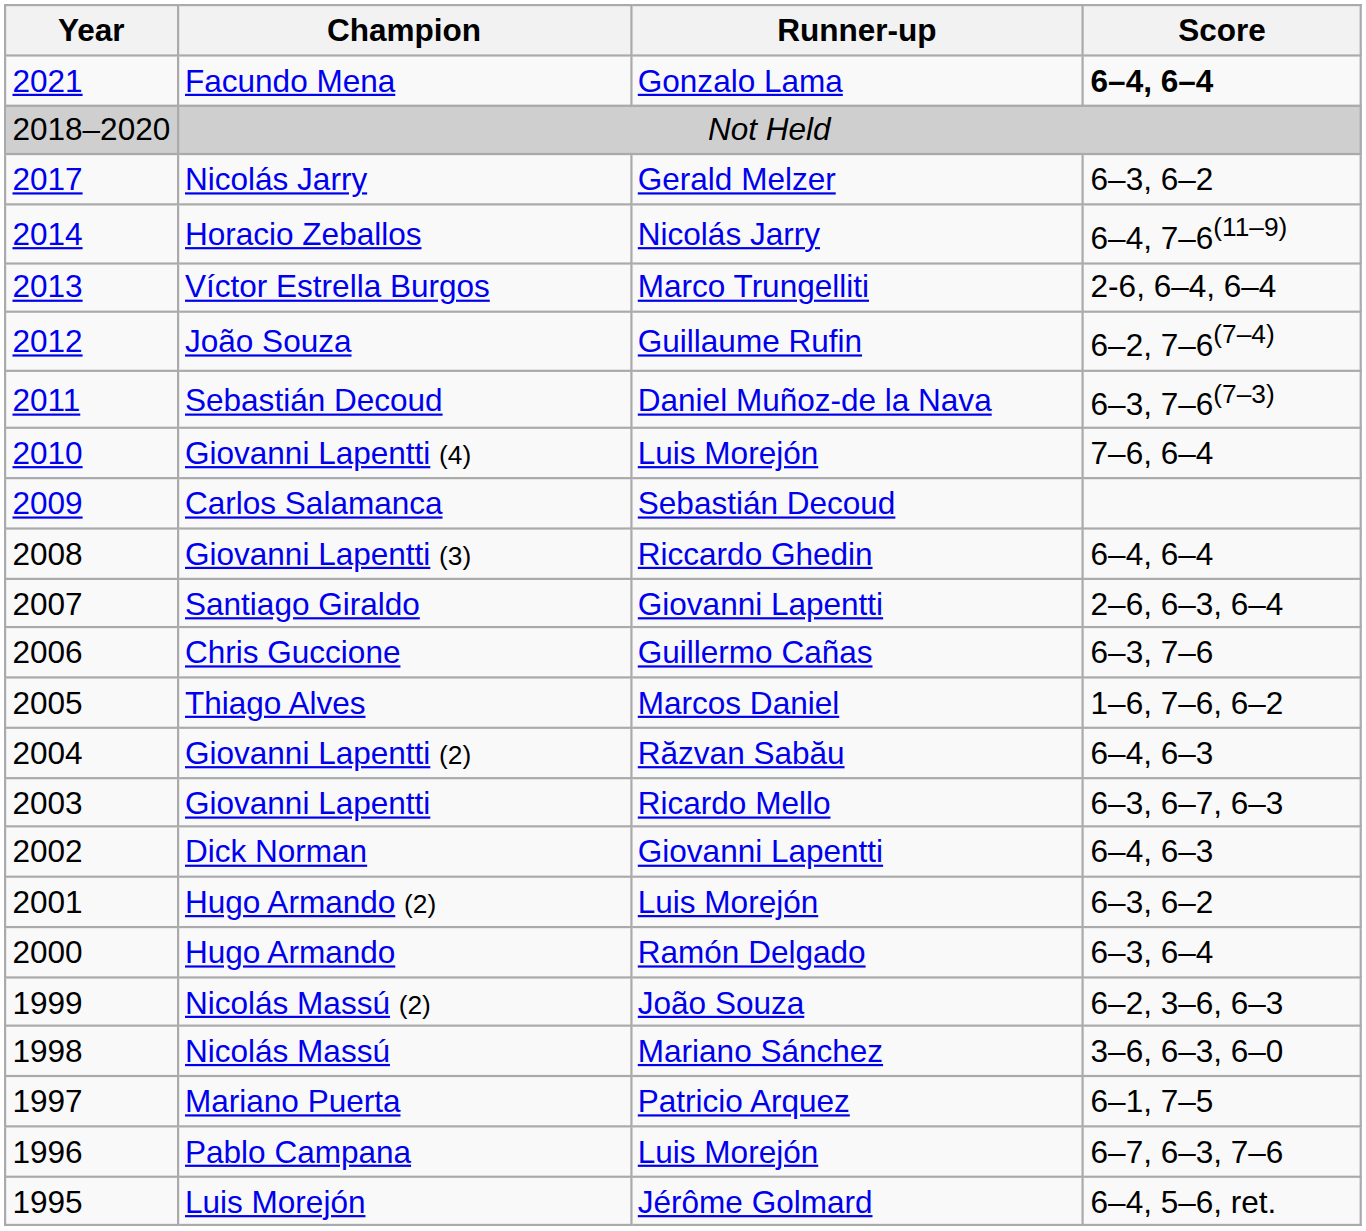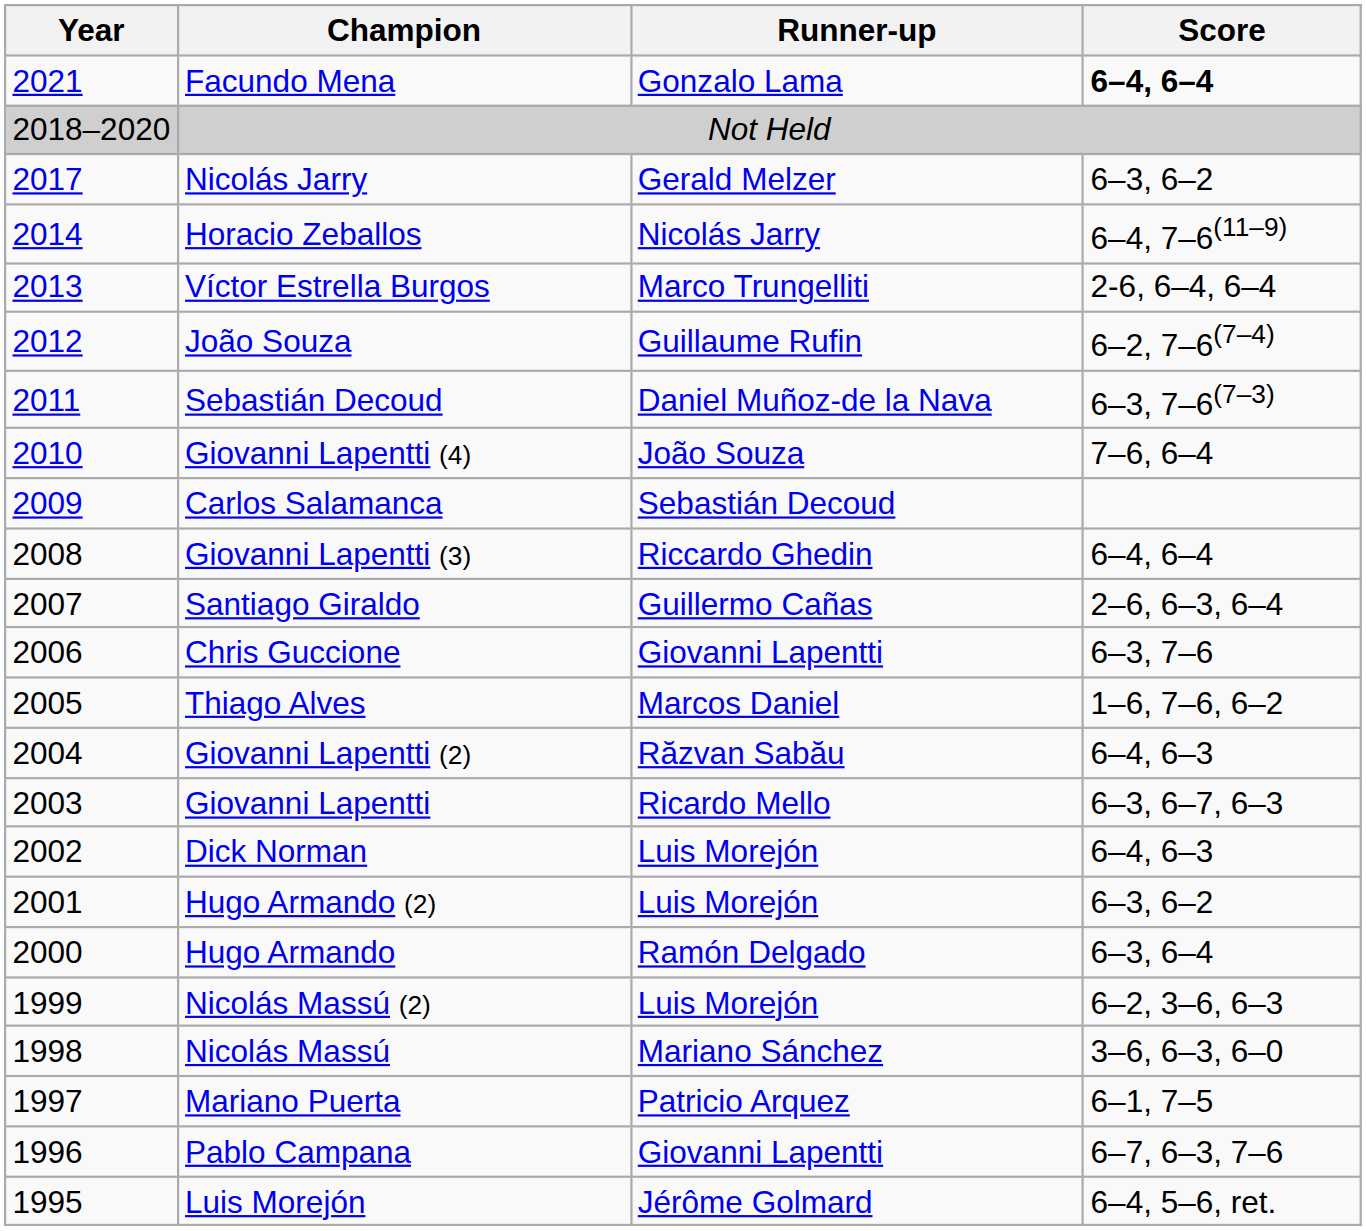Giovanni Lapentti (4) | Runner-up: Luis Morejón -> João Souza
Santiago Giraldo | Runner-up: Giovanni Lapentti -> Guillermo Cañas
Chris Guccione | Runner-up: Guillermo Cañas -> Giovanni Lapentti
Dick Norman | Runner-up: Giovanni Lapentti -> Luis Morejón
Nicolás Massú (2) | Runner-up: João Souza -> Luis Morejón
Pablo Campana | Runner-up: Luis Morejón -> Giovanni Lapentti
